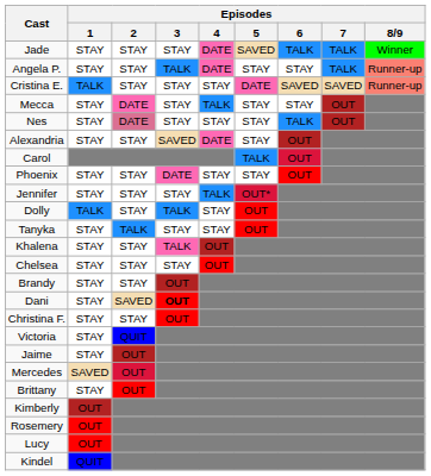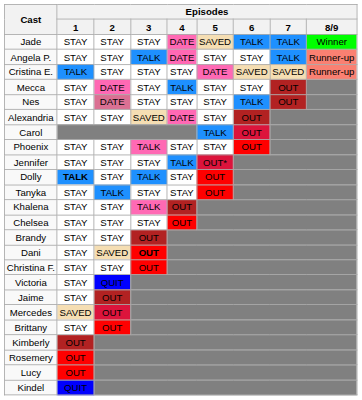Phoenix | Episodes / 3: DATE -> TALK
Dolly | Episodes / 1: normal -> bold
